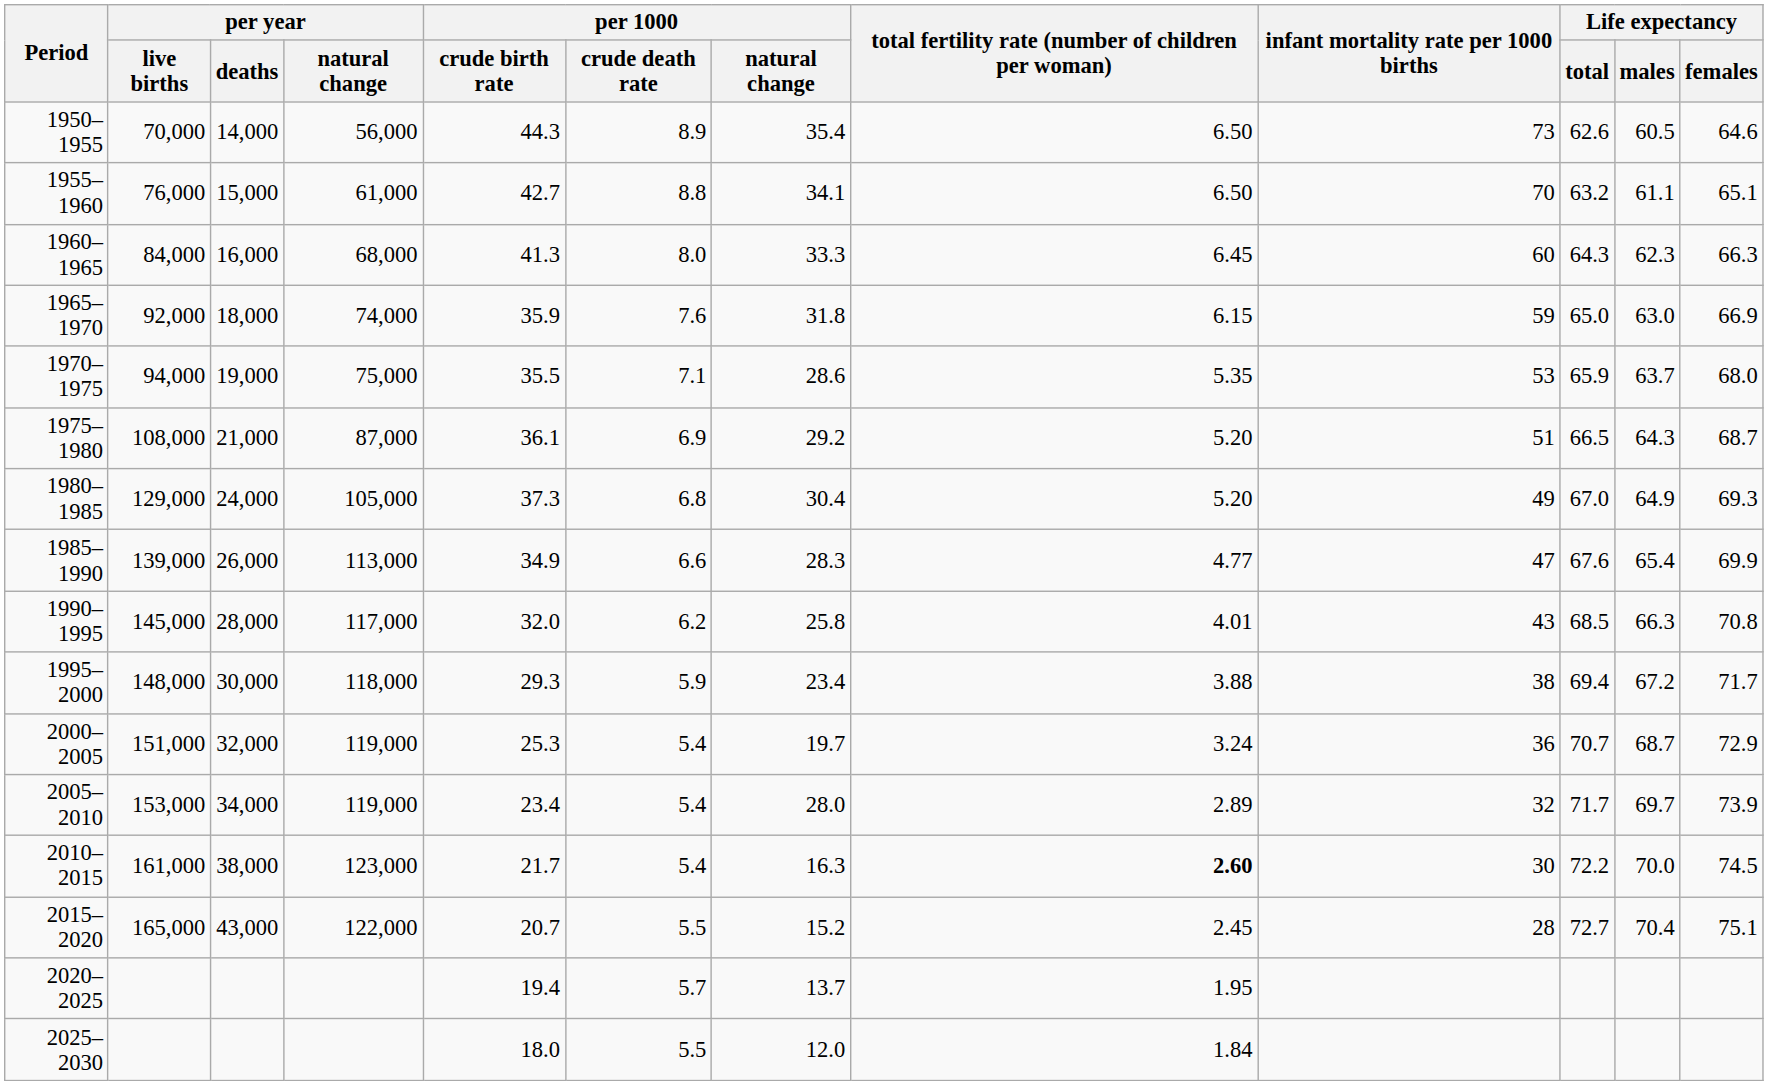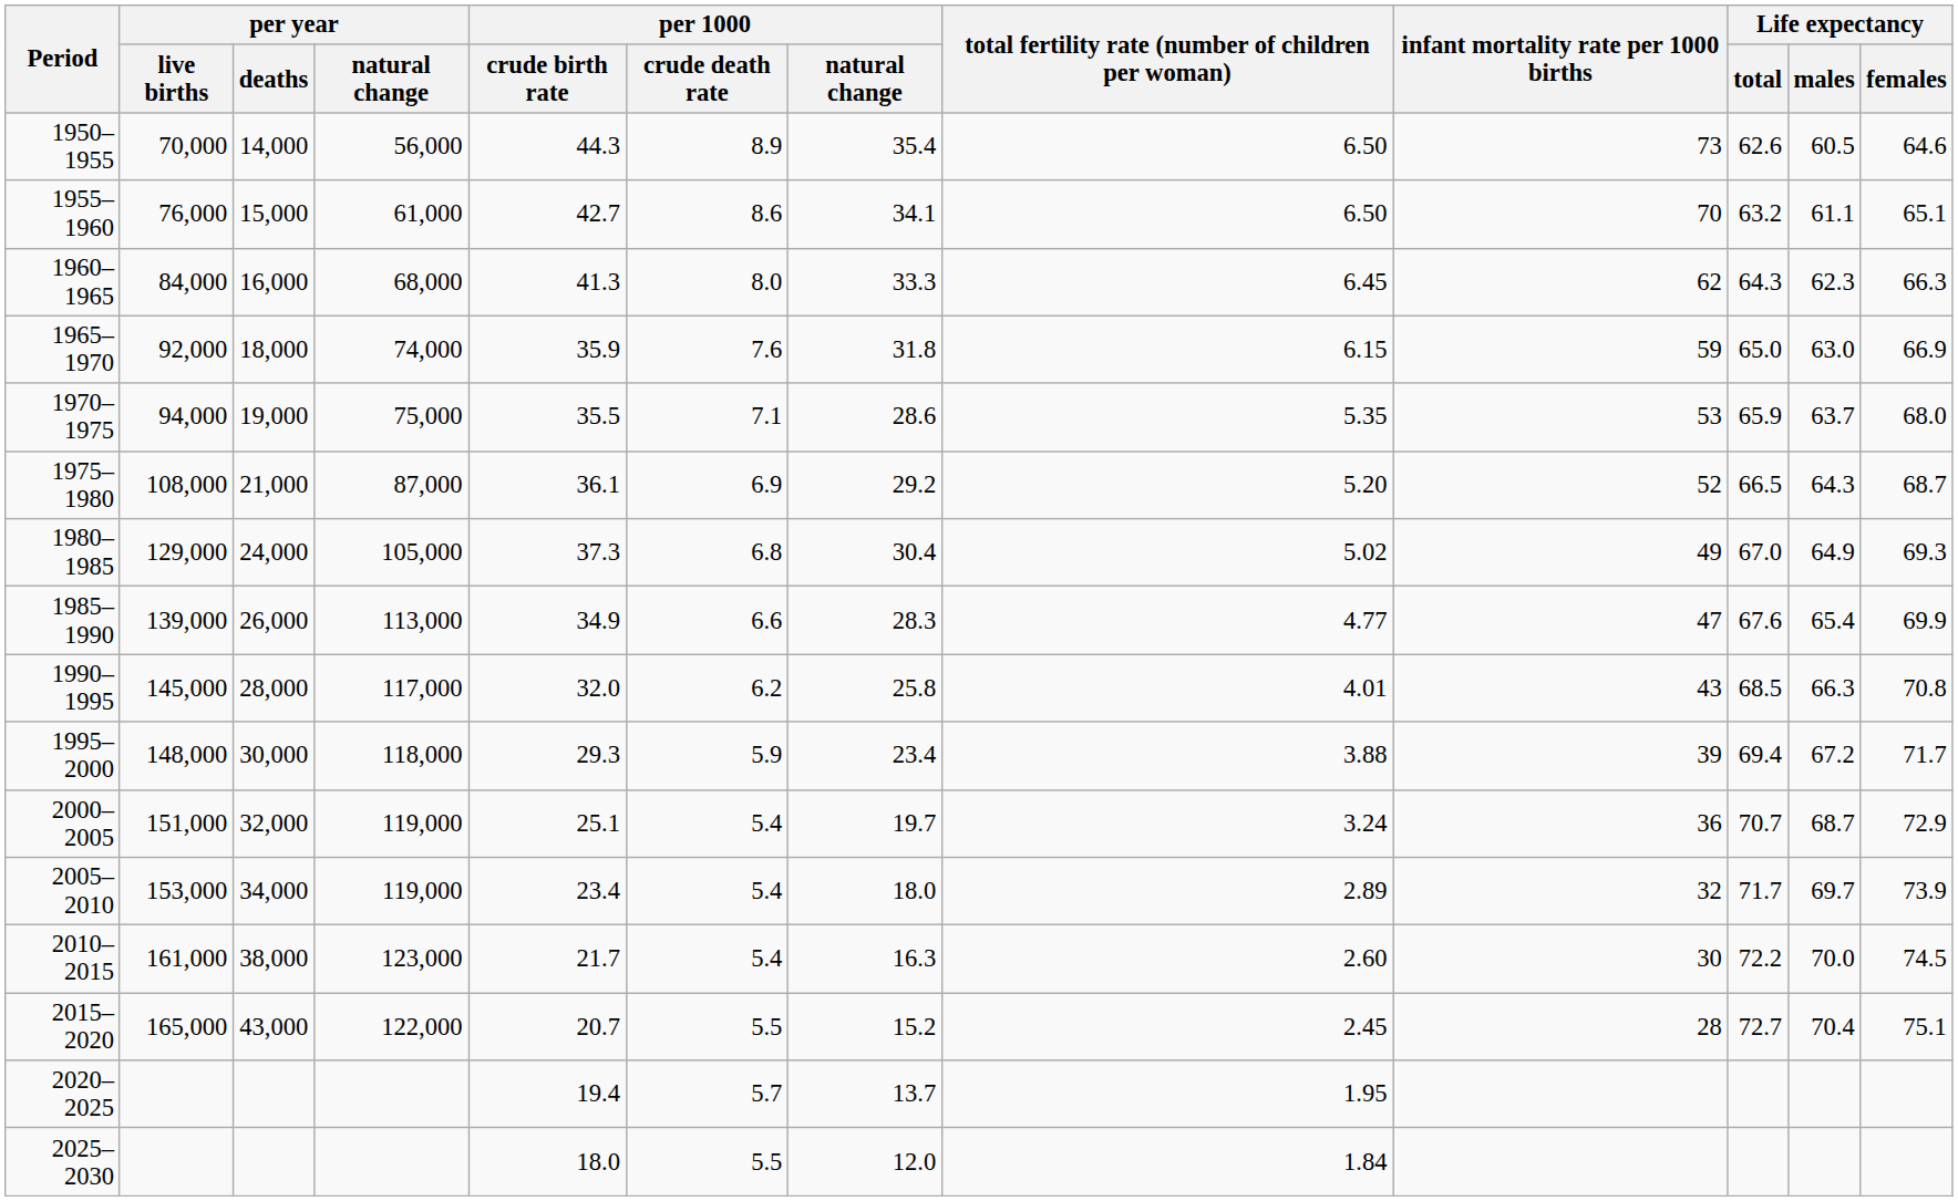1955–1960 | per 1000 / crude death rate: 8.8 -> 8.6
1960–1965 | infant mortality rate per 1000 births: 60 -> 62
1975–1980 | infant mortality rate per 1000 births: 51 -> 52
1980–1985 | total fertility rate (number of children per woman): 5.20 -> 5.02
1995–2000 | infant mortality rate per 1000 births: 38 -> 39
2000–2005 | per 1000 / crude birth rate: 25.3 -> 25.1
2005–2010 | per 1000 / natural change: 28.0 -> 18.0
2010–2015 | total fertility rate (number of children per woman): bold -> normal
